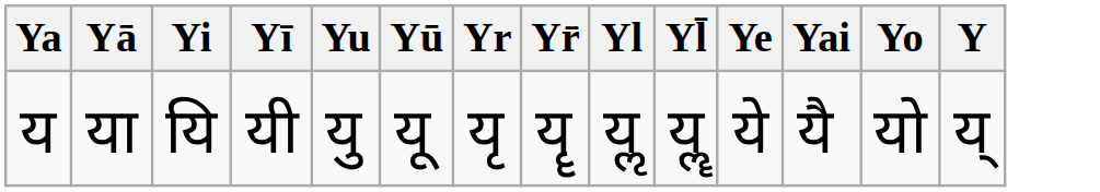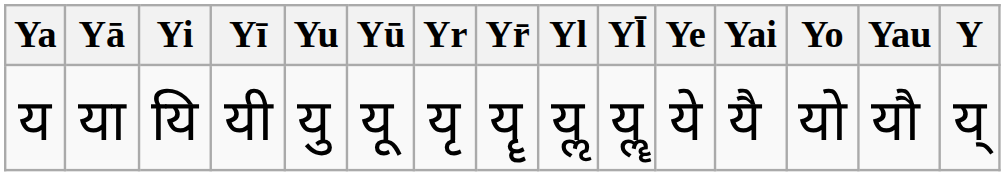+ column: Yau | यौ
